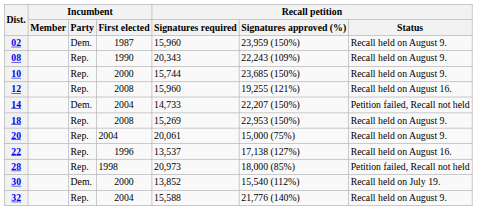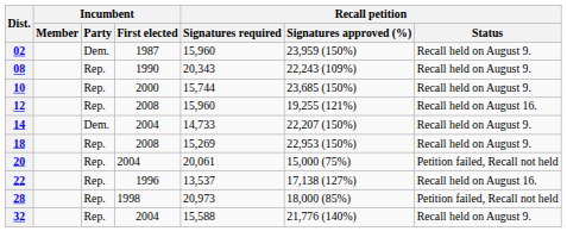14 | Recall petition / Status: Petition failed, Recall not held -> Recall held on August 9.
20 | Recall petition / Status: Recall held on August 9. -> Petition failed, Recall not held
- row: 30 | Dem. | 2000 | 13,852 | 15,540 (112%) | Recall held on July 19.
